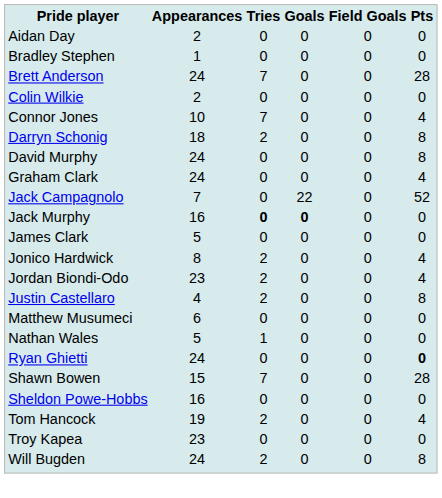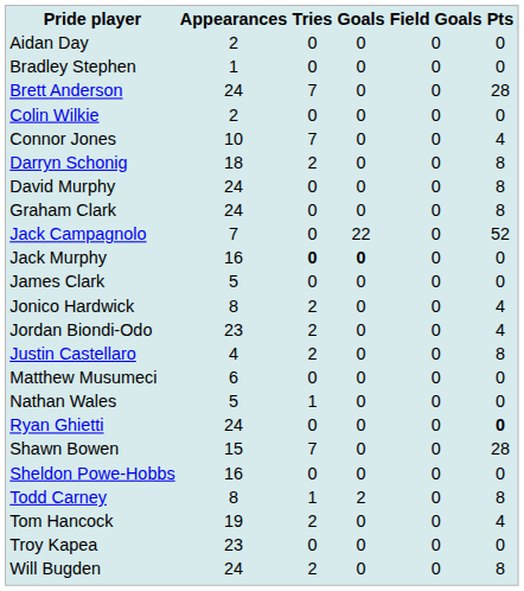Graham Clark | Pts: 4 -> 8
+ row: Todd Carney | 8 | 1 | 2 | 0 | 8
